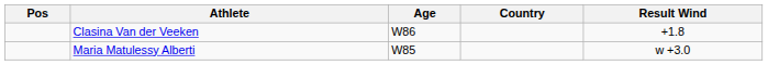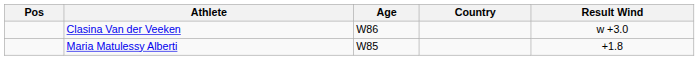Clasina Van der Veeken | Result Wind: +1.8 -> w +3.0
Maria Matulessy Alberti | Result Wind: w +3.0 -> +1.8
